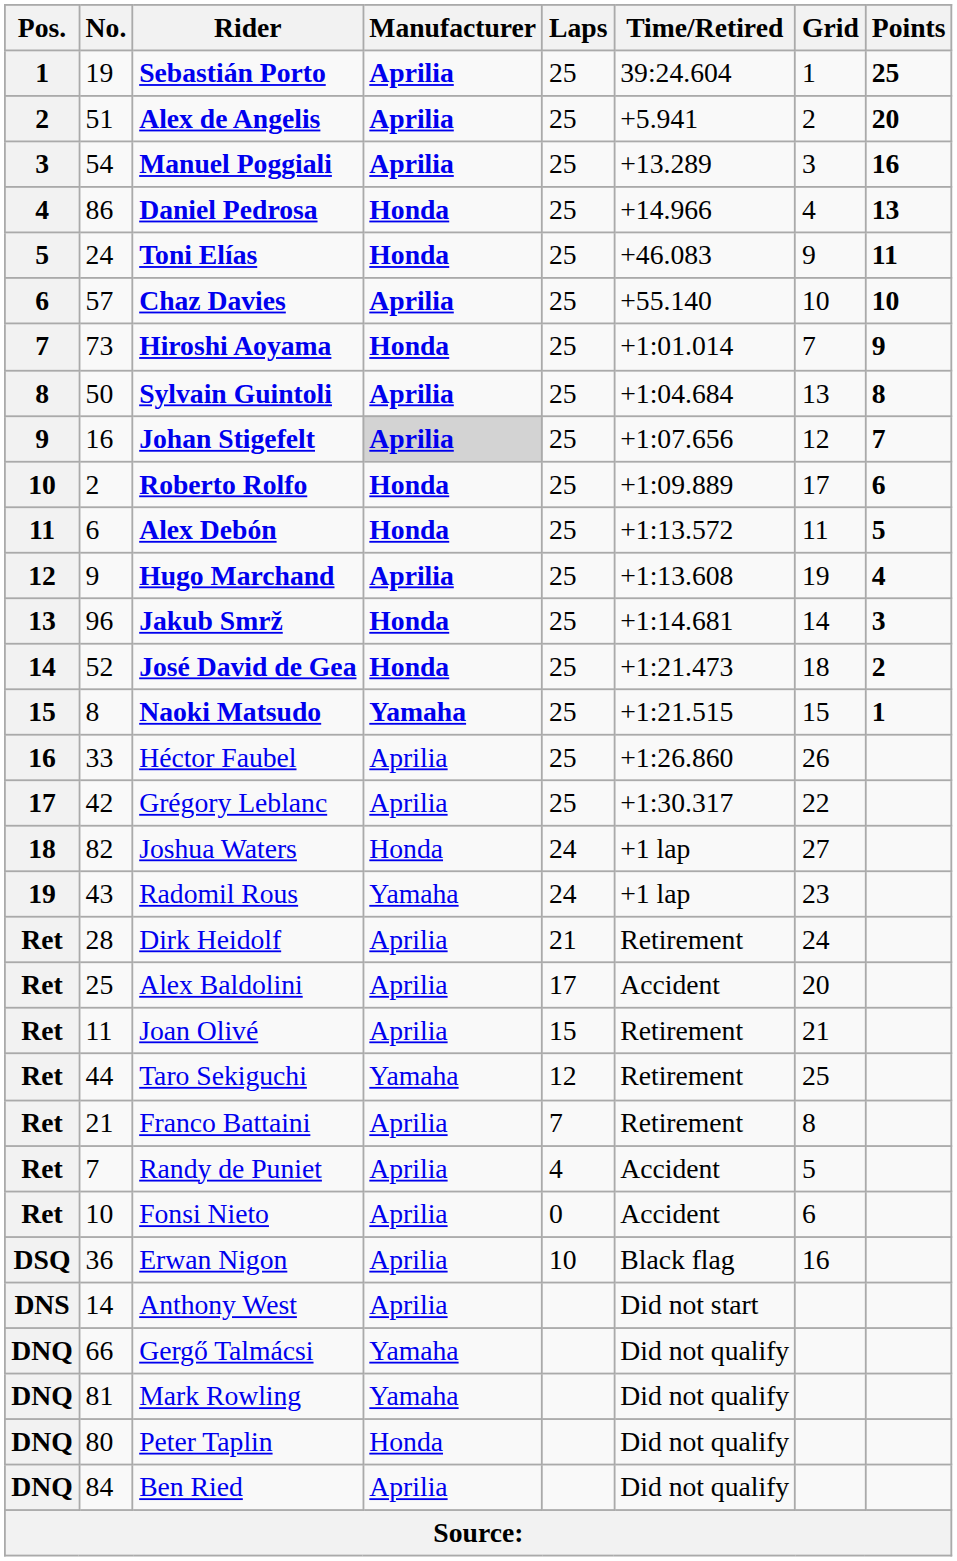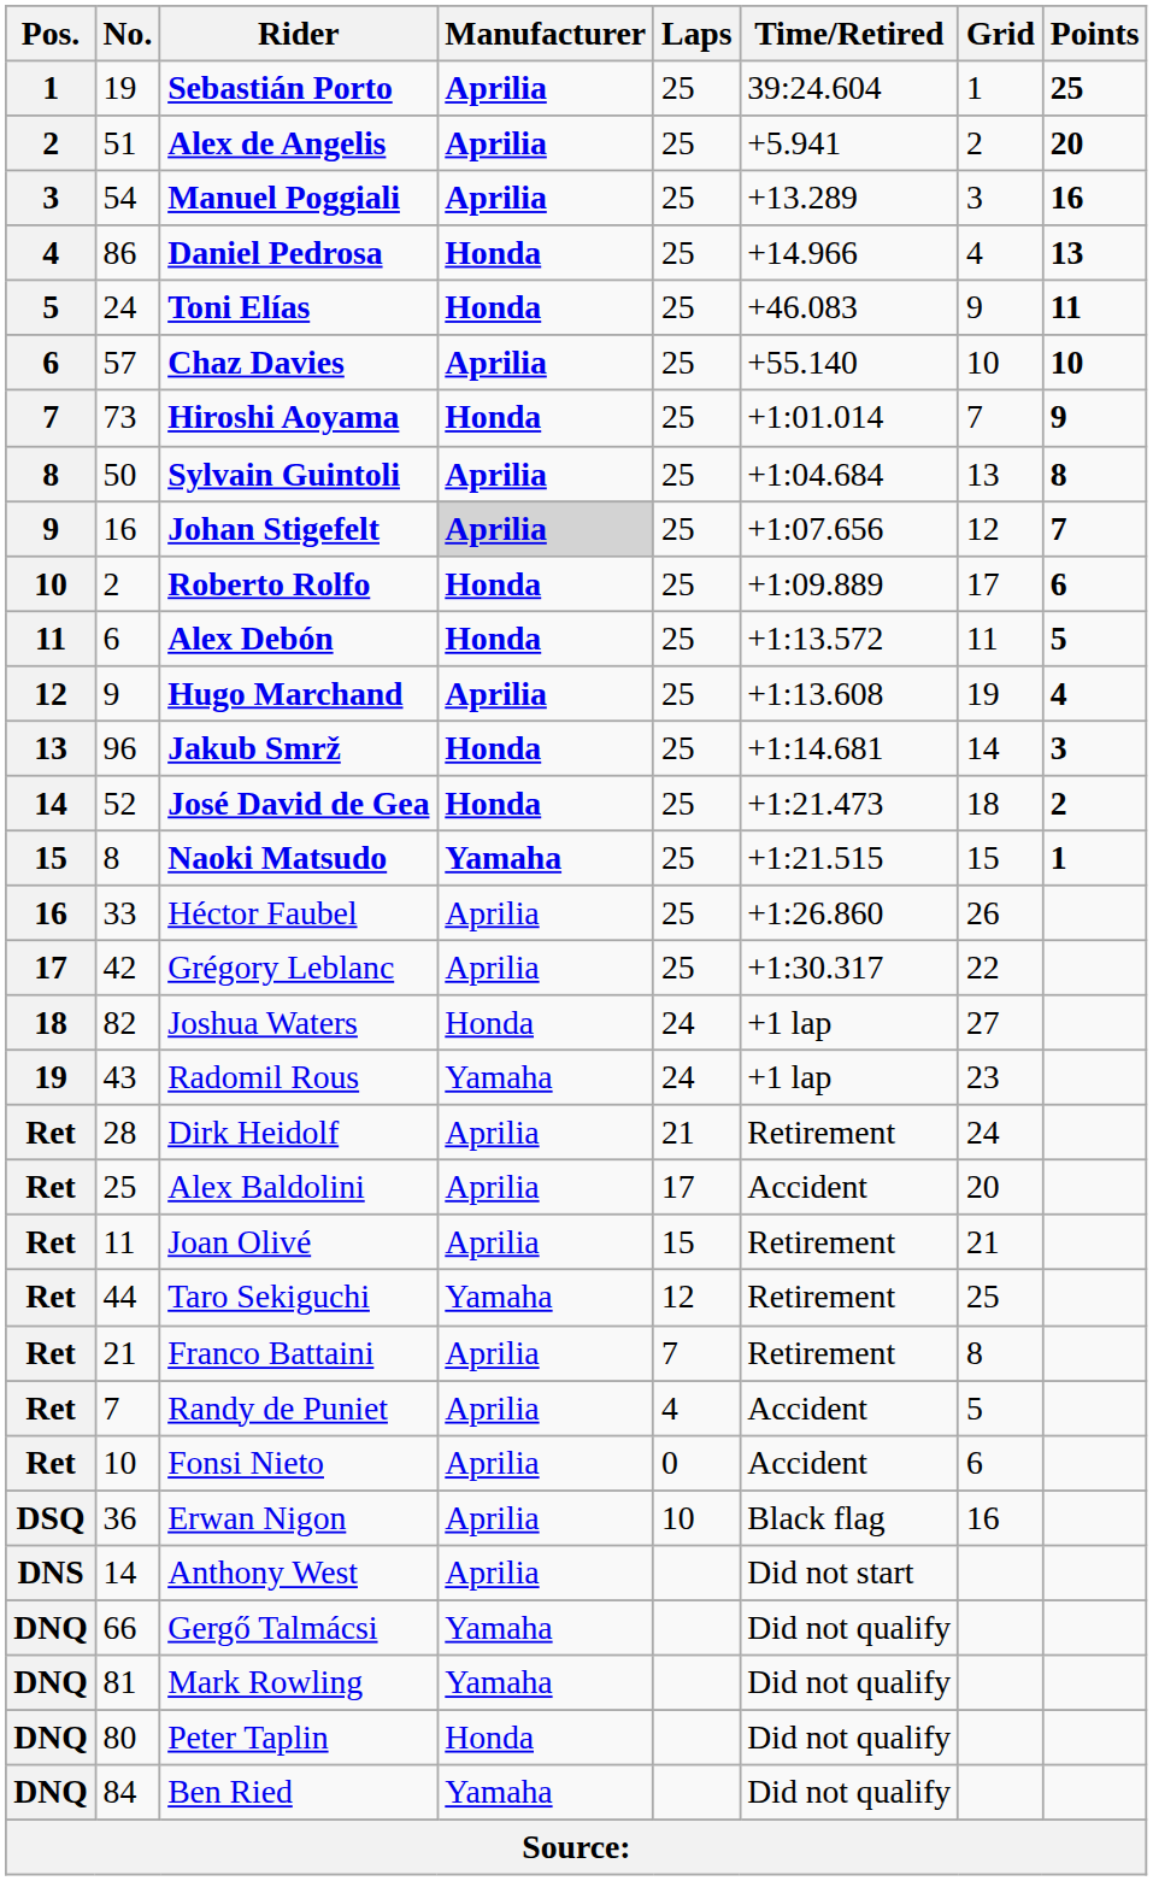Ben Ried | Manufacturer: Aprilia -> Yamaha
